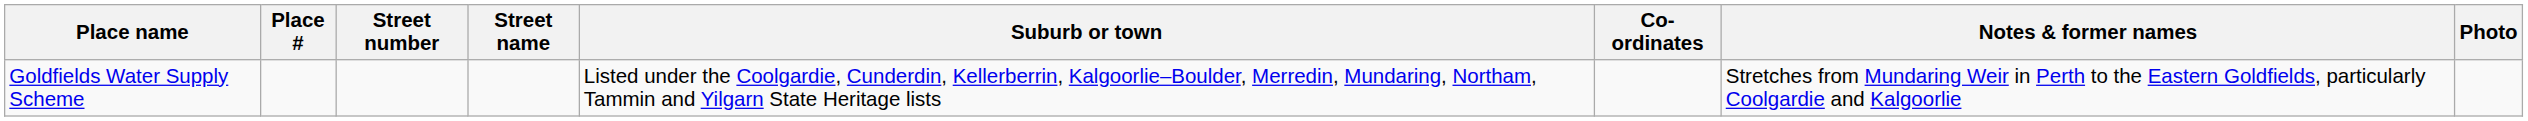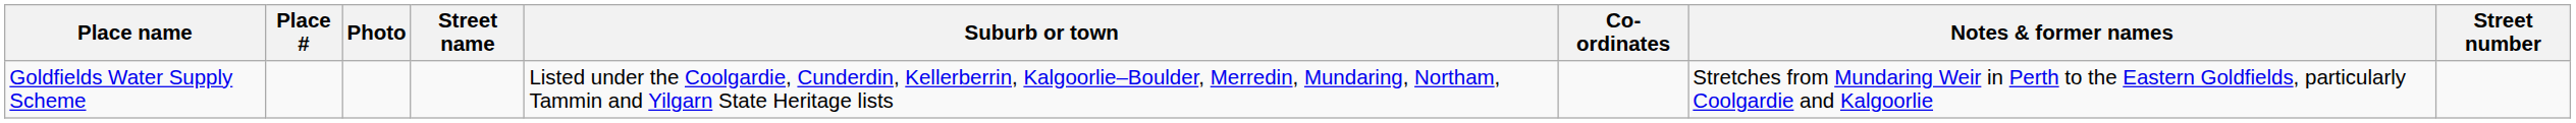columns swapped: Street number <-> Photo
